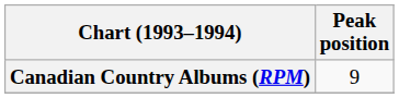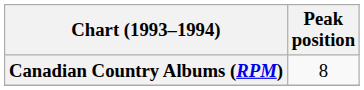Canadian Country Albums (RPM) | Peak position: 9 -> 8
